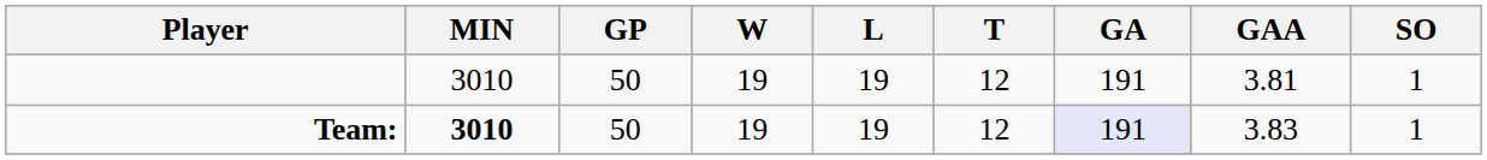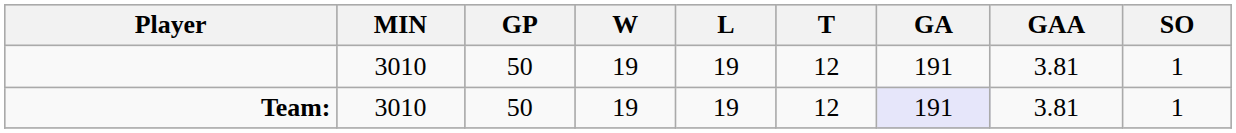Team: | MIN: bold -> normal
Team: | GAA: 3.83 -> 3.81
